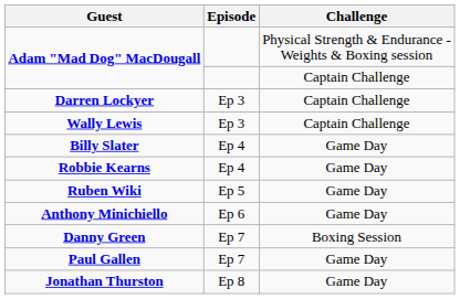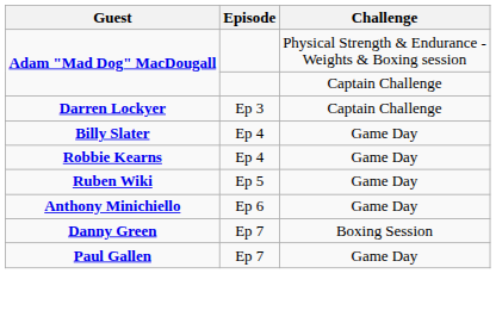- row: Wally Lewis | Ep 3 | Captain Challenge
- row: Jonathan Thurston | Ep 8 | Game Day
